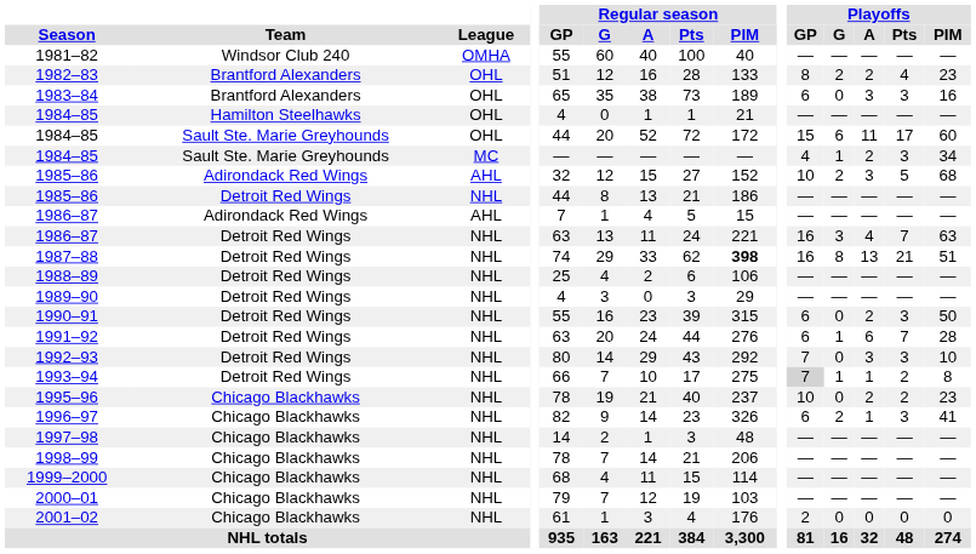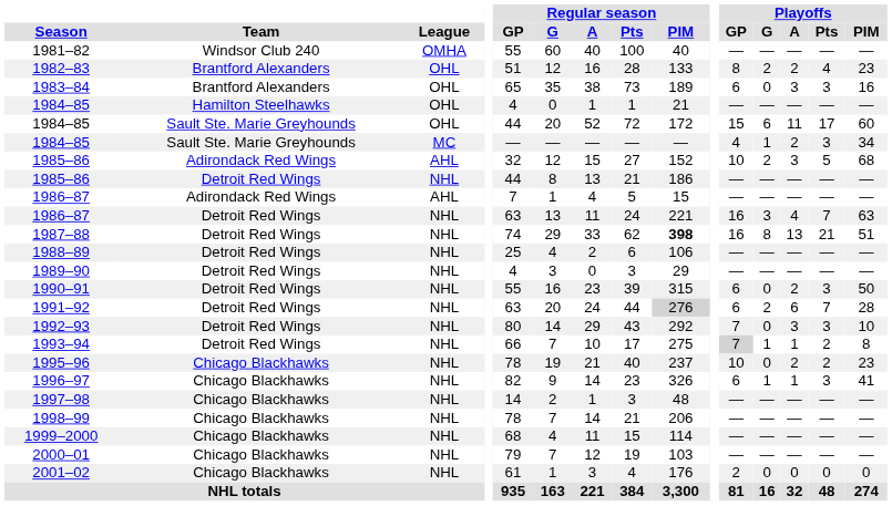1991–92 | Regular season / PIM: no background -> lightgrey background
1991–92 | Playoffs / G: 1 -> 2
1996–97 | Playoffs / G: 2 -> 1
